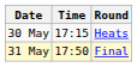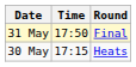rows swapped: 30 May <-> 31 May
